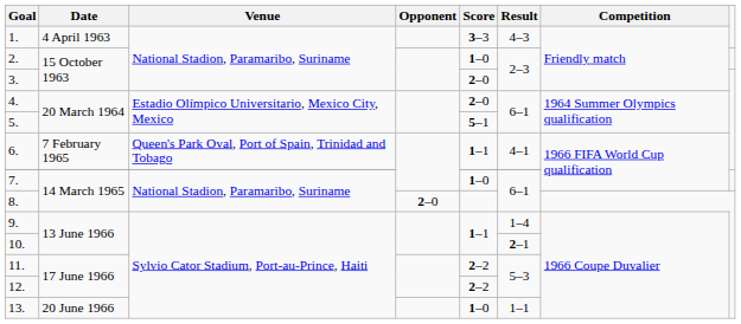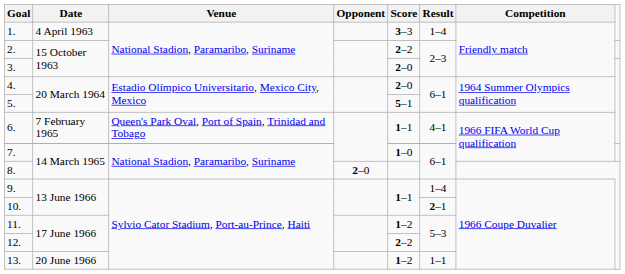1. | Result: 4–3 -> 1–4
2. | Score: 1–0 -> 2–2
11. | Score: 2–2 -> 1–2
13. | Score: 1–0 -> 1–2
